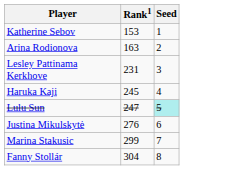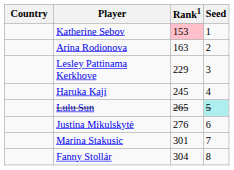+ column: Country
Katherine Sebov | Rank1: no background -> pink background
Lesley Pattinama Kerkhove | Rank1: 231 -> 229
Lulu Sun | Rank1: 247 -> 265
Marina Stakusic | Rank1: 299 -> 301
